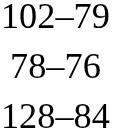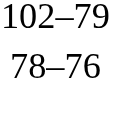- row: 128–84
